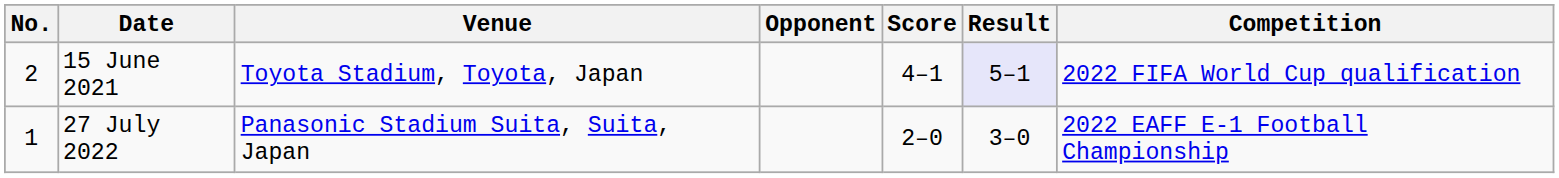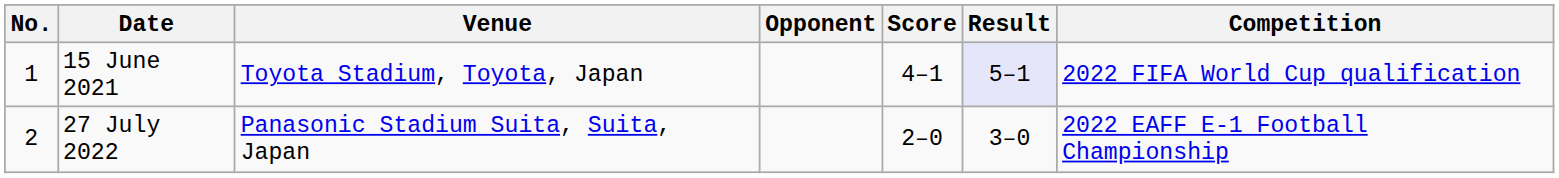15 June 2021 | No.: 2 -> 1
27 July 2022 | No.: 1 -> 2
